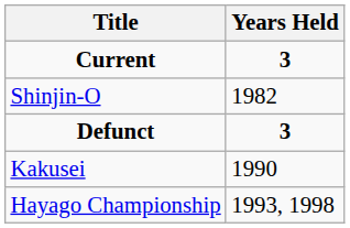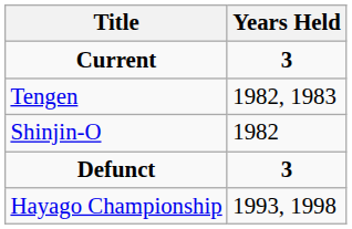+ row: Tengen | 1982, 1983
- row: Kakusei | 1990
